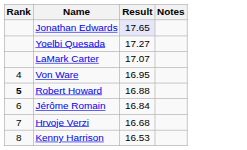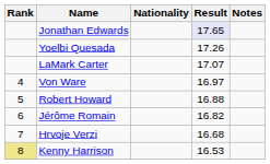+ column: Nationality
Yoelbi Quesada | Result: 17.27 -> 17.26
Von Ware | Result: 16.95 -> 16.97
Robert Howard | Rank: bold -> normal
Jérôme Romain | Result: 16.84 -> 16.82
Kenny Harrison | Rank: no background -> khaki background
